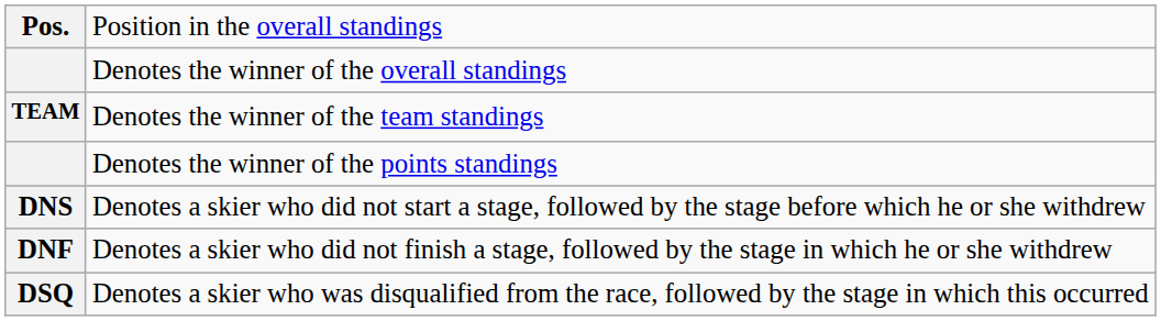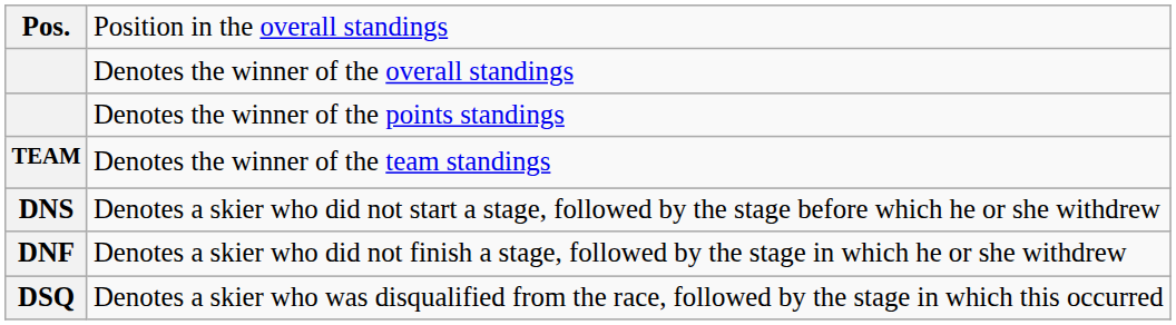rows swapped: Denotes the winner of the points standings <-> Denotes the winner of the team standings
